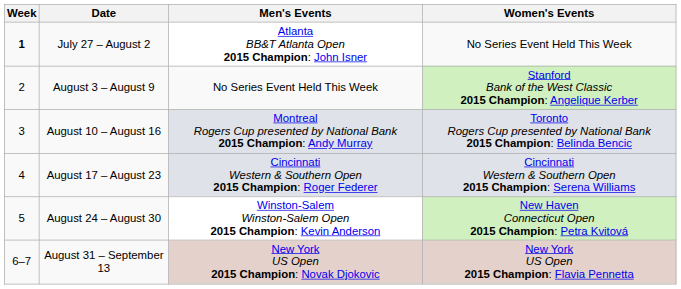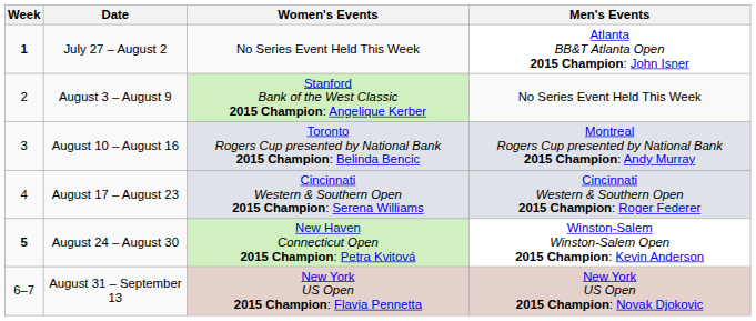columns swapped: Men's Events <-> Women's Events
August 24 – August 30 | Week: normal -> bold
